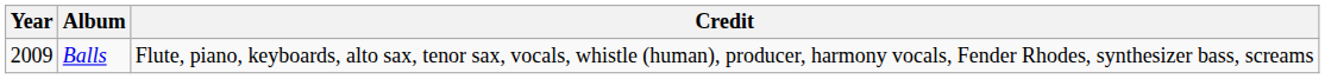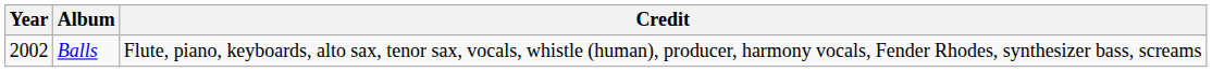Balls | Year: 2009 -> 2002
